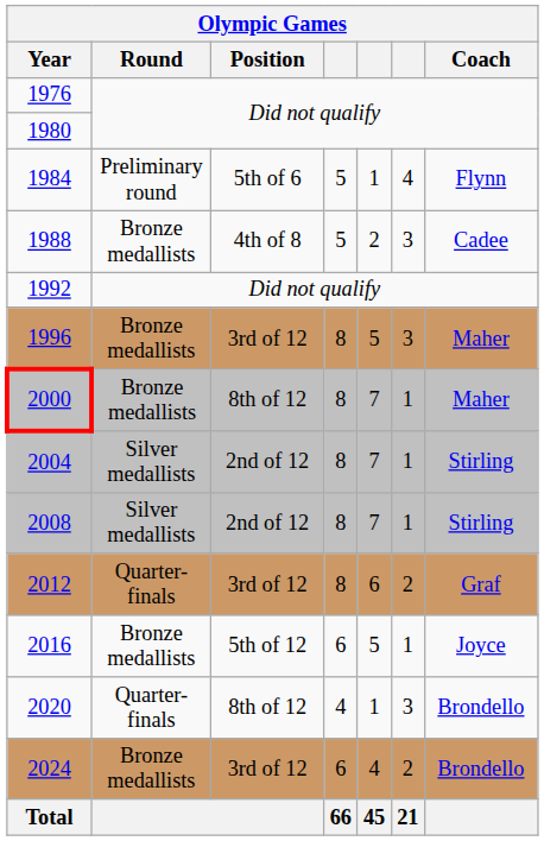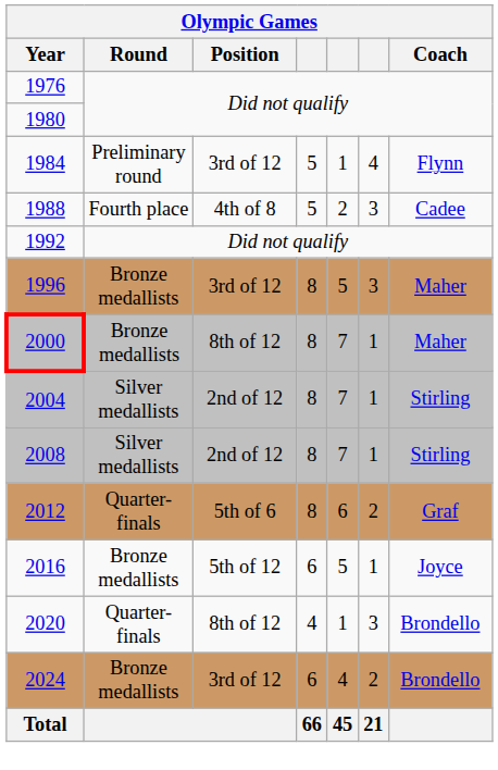1984 | Position: 5th of 6 -> 3rd of 12
1988 | Round: Bronze medallists -> Fourth place
2012 | Position: 3rd of 12 -> 5th of 6
